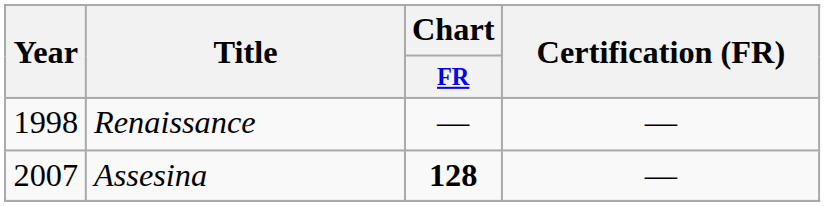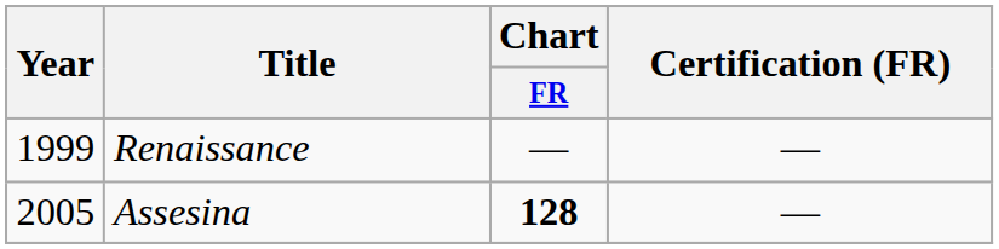Renaissance | Year: 1998 -> 1999
Assesina | Year: 2007 -> 2005
